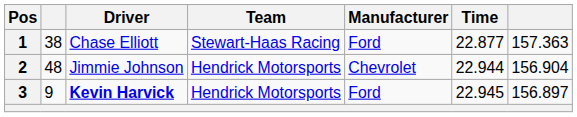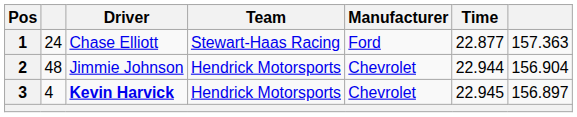1 | column 2: 38 -> 24
3 | column 2: 9 -> 4
3 | Manufacturer: Ford -> Chevrolet
